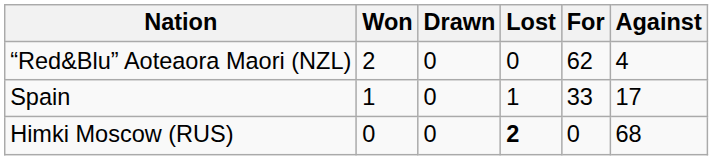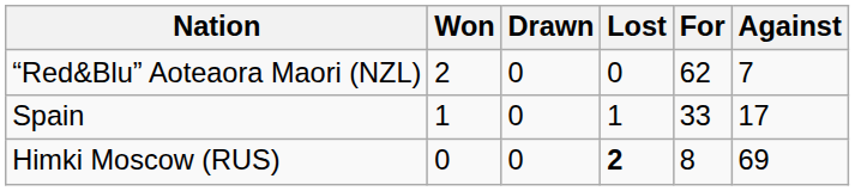“Red&Blu” Aoteaora Maori (NZL) | Against: 4 -> 7
Himki Moscow (RUS) | For: 0 -> 8
Himki Moscow (RUS) | Against: 68 -> 69
